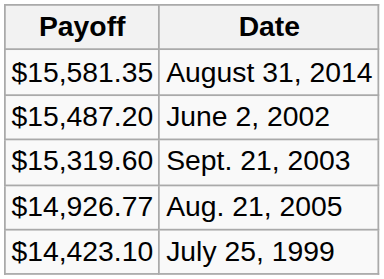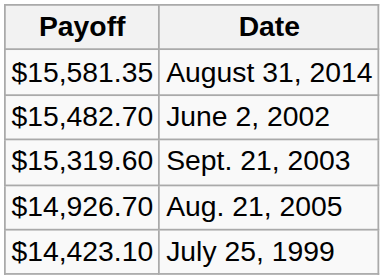June 2, 2002 | Payoff: $15,487.20 -> $15,482.70
Aug. 21, 2005 | Payoff: $14,926.77 -> $14,926.70
